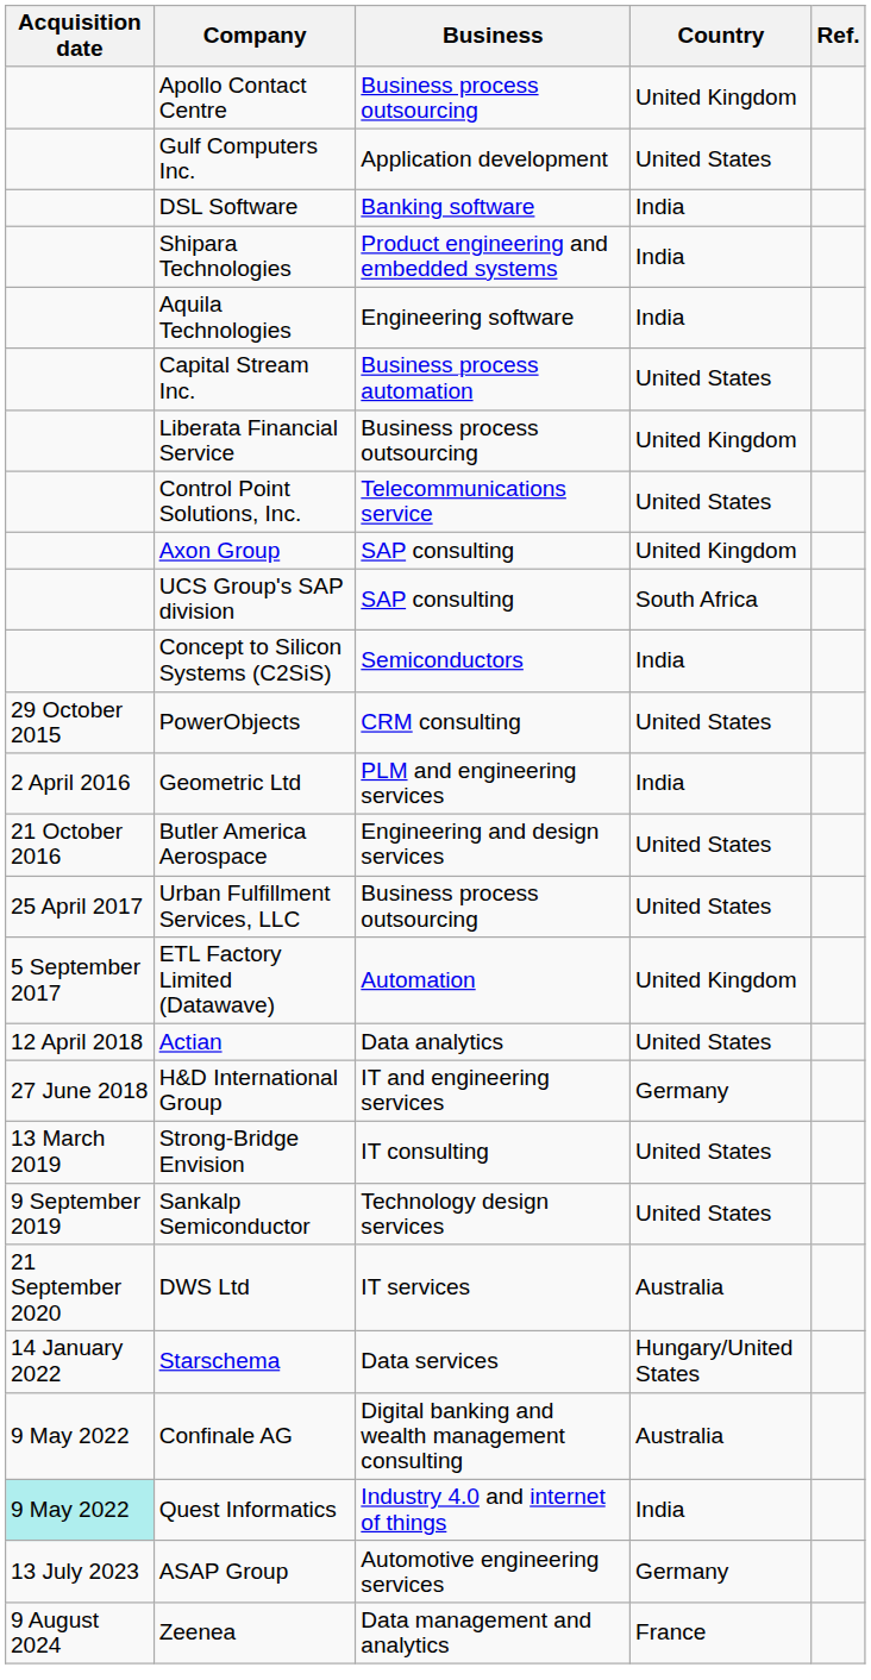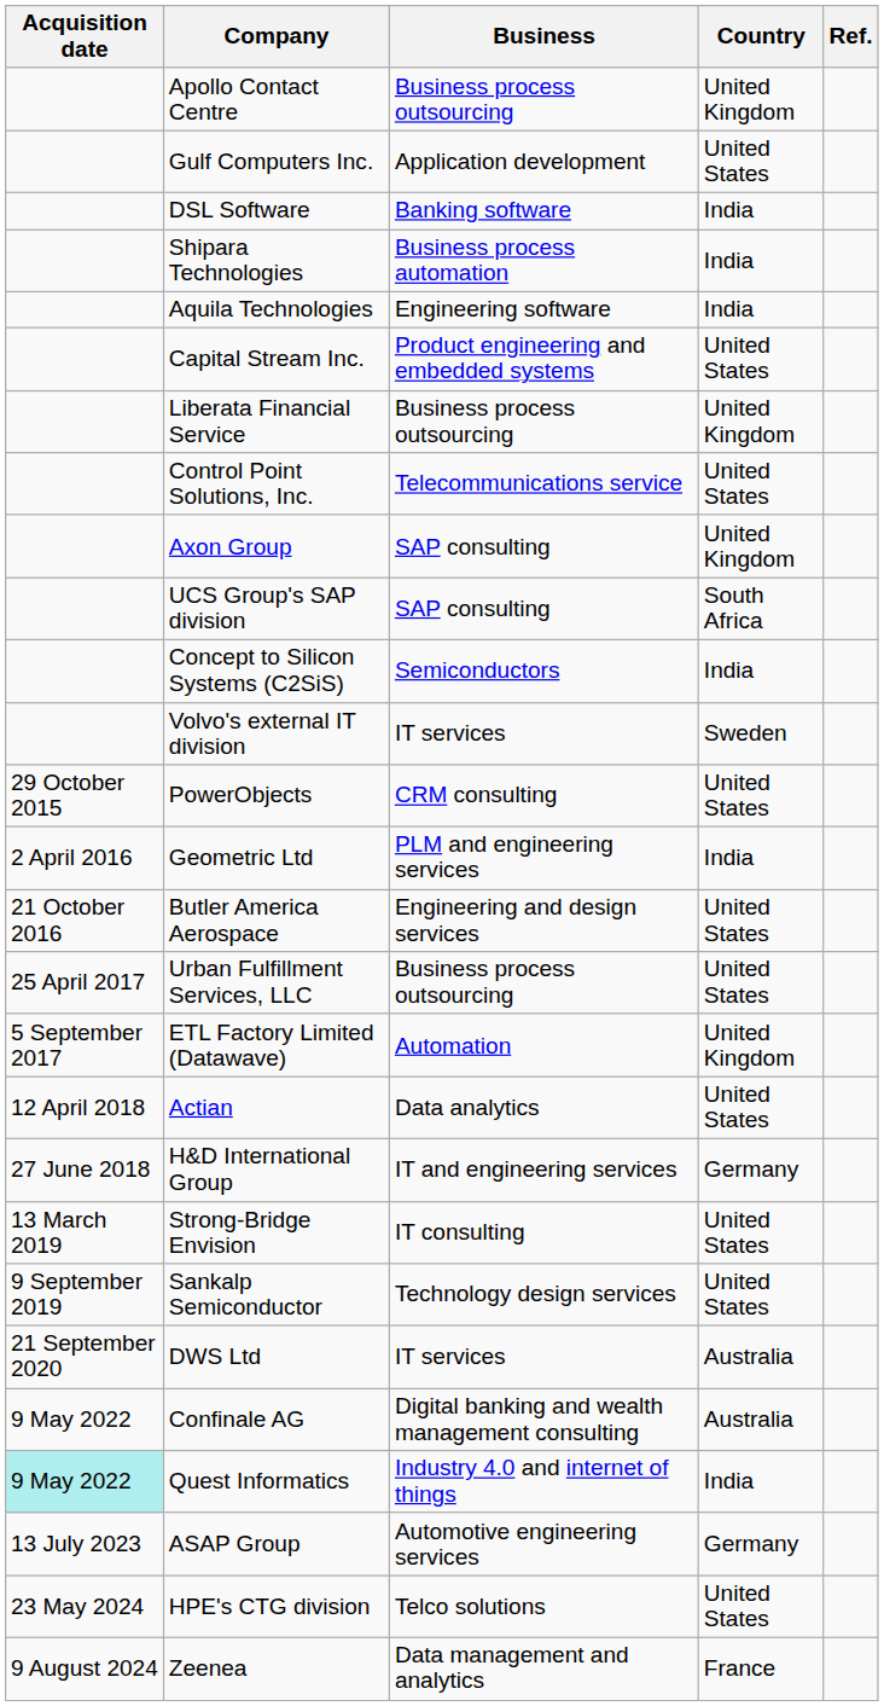Shipara Technologies | Business: Product engineering and embedded systems -> Business process automation
Capital Stream Inc. | Business: Business process automation -> Product engineering and embedded systems
+ row: Volvo's external IT division | IT services | Sweden
- row: 14 January 2022 | Starschema | Data services | Hungary/United States
+ row: 23 May 2024 | HPE's CTG division | Telco solutions | United States
